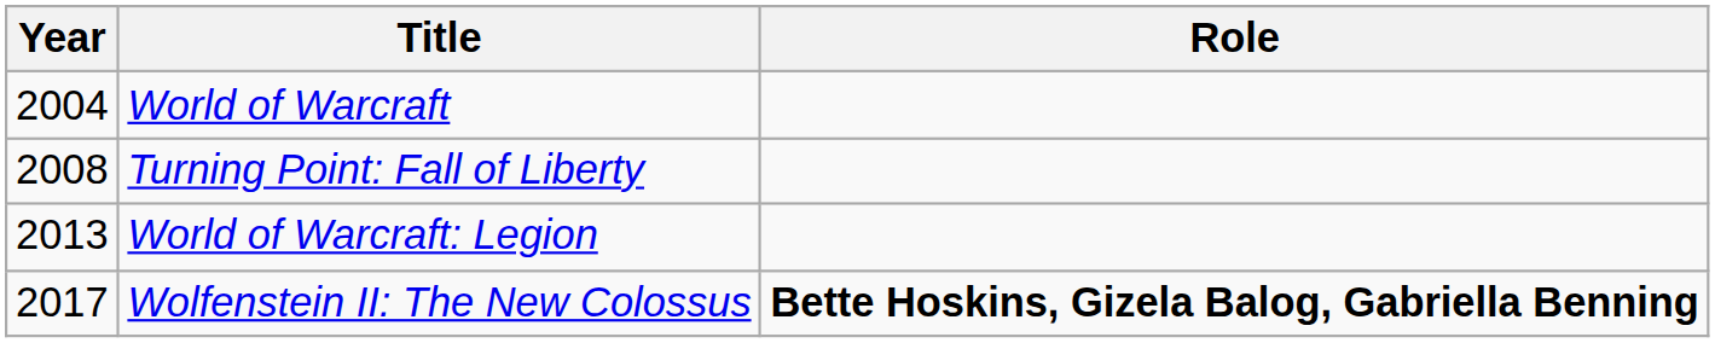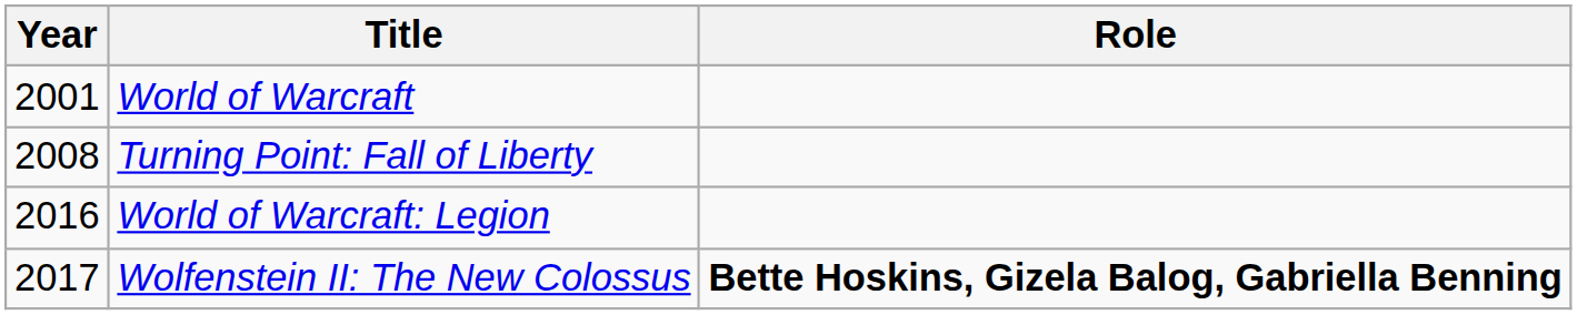World of Warcraft | Year: 2004 -> 2001
World of Warcraft: Legion | Year: 2013 -> 2016
